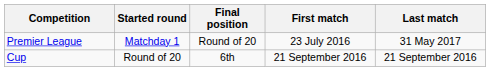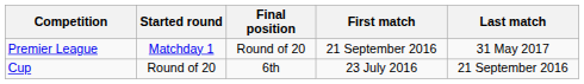Premier League | First match: 23 July 2016 -> 21 September 2016
Cup | First match: 21 September 2016 -> 23 July 2016
